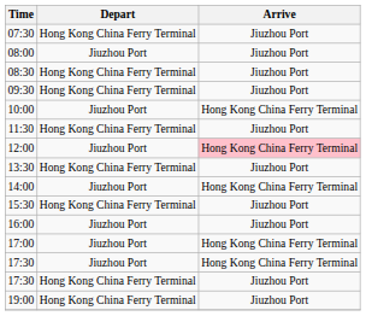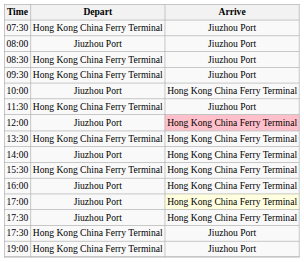13:30 | Arrive: Jiuzhou Port -> Hong Kong China Ferry Terminal
15:30 | Arrive: Jiuzhou Port -> Hong Kong China Ferry Terminal
16:00 | Arrive: Jiuzhou Port -> Hong Kong China Ferry Terminal
17:00 | Arrive: no background -> lightyellow background
